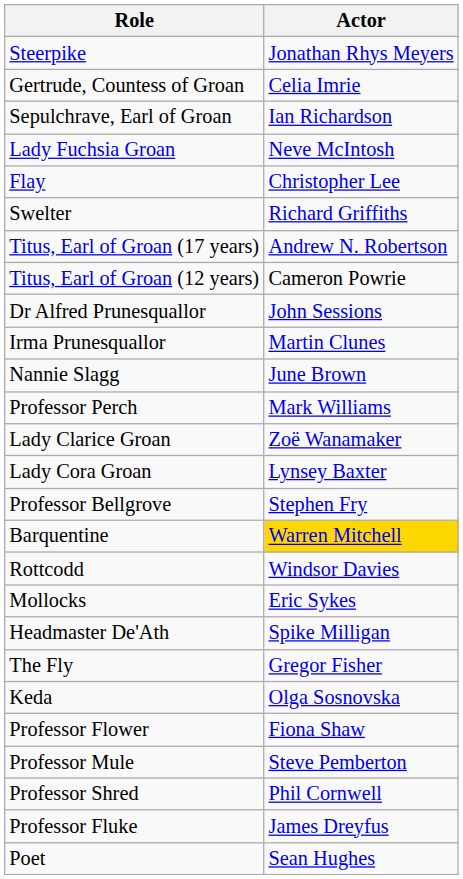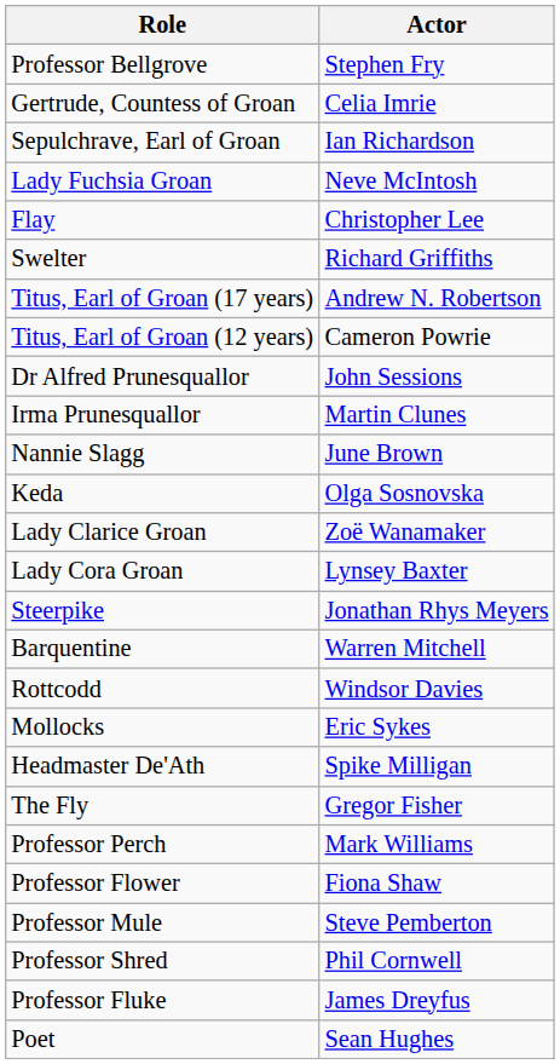rows swapped: Steerpike <-> Professor Bellgrove
rows swapped: Keda <-> Professor Perch
Barquentine | Actor: gold background -> no background
